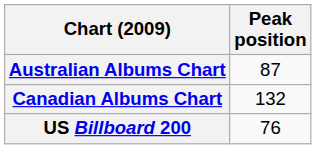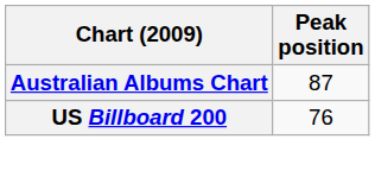- row: Canadian Albums Chart | 132
